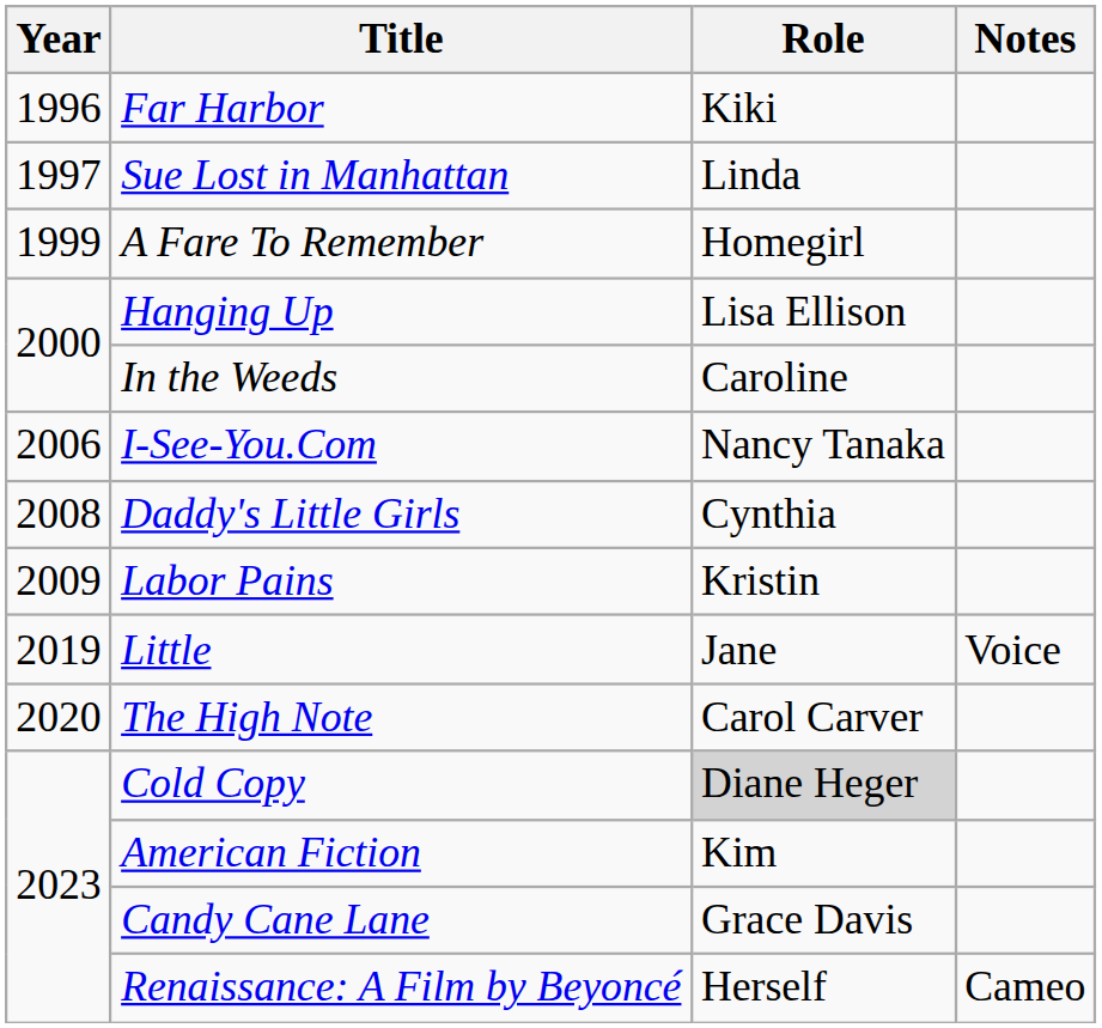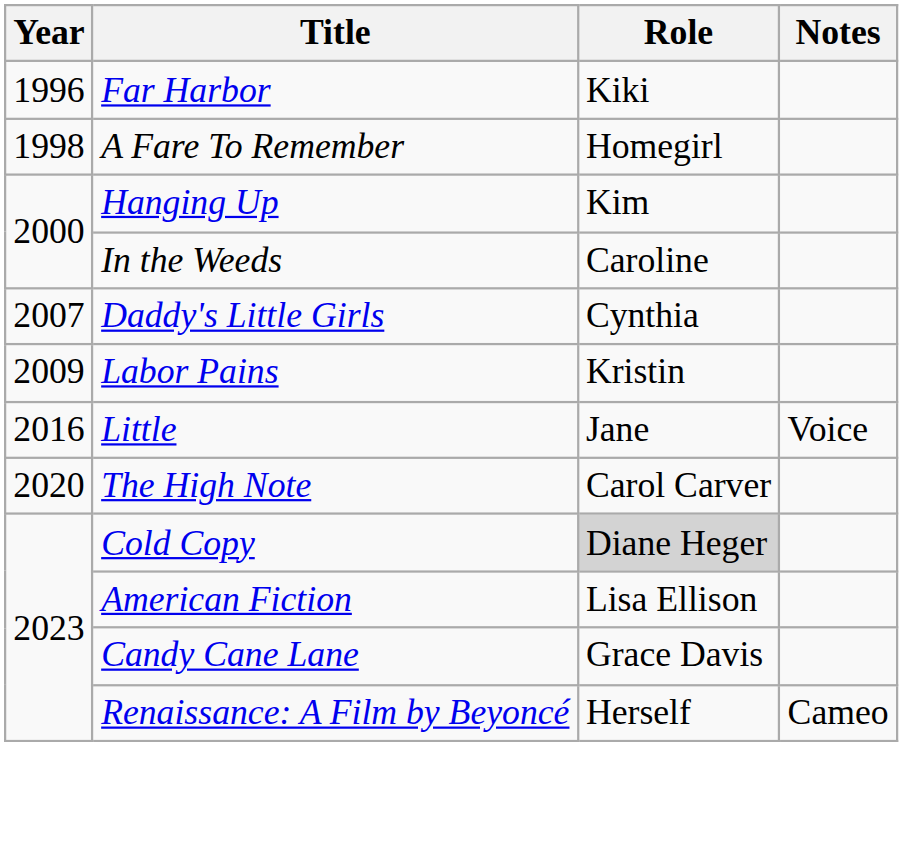- row: 1997 | Sue Lost in Manhattan | Linda
A Fare To Remember | Year: 1999 -> 1998
Hanging Up | Role: Lisa Ellison -> Kim
- row: 2006 | I-See-You.Com | Nancy Tanaka
Daddy's Little Girls | Year: 2008 -> 2007
Little | Year: 2019 -> 2016
American Fiction | Role: Kim -> Lisa Ellison
